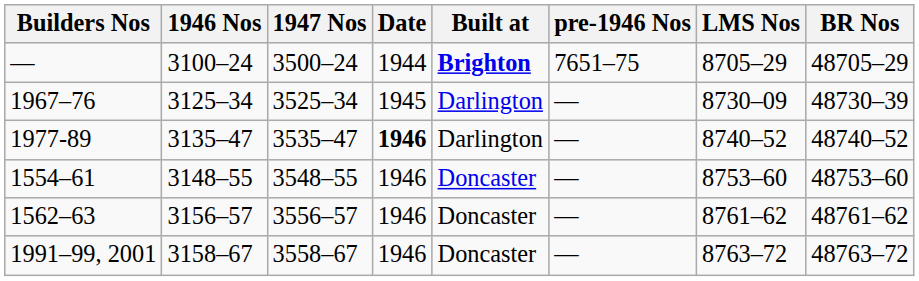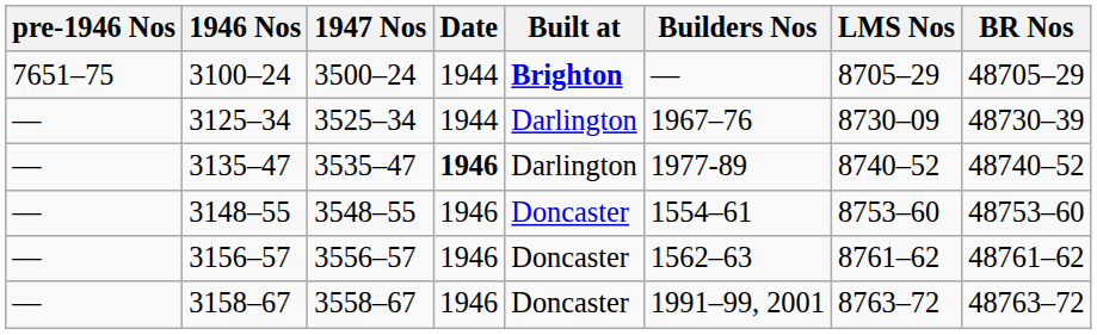columns swapped: pre-1946 Nos <-> Builders Nos
3125–34 | Date: 1945 -> 1944
